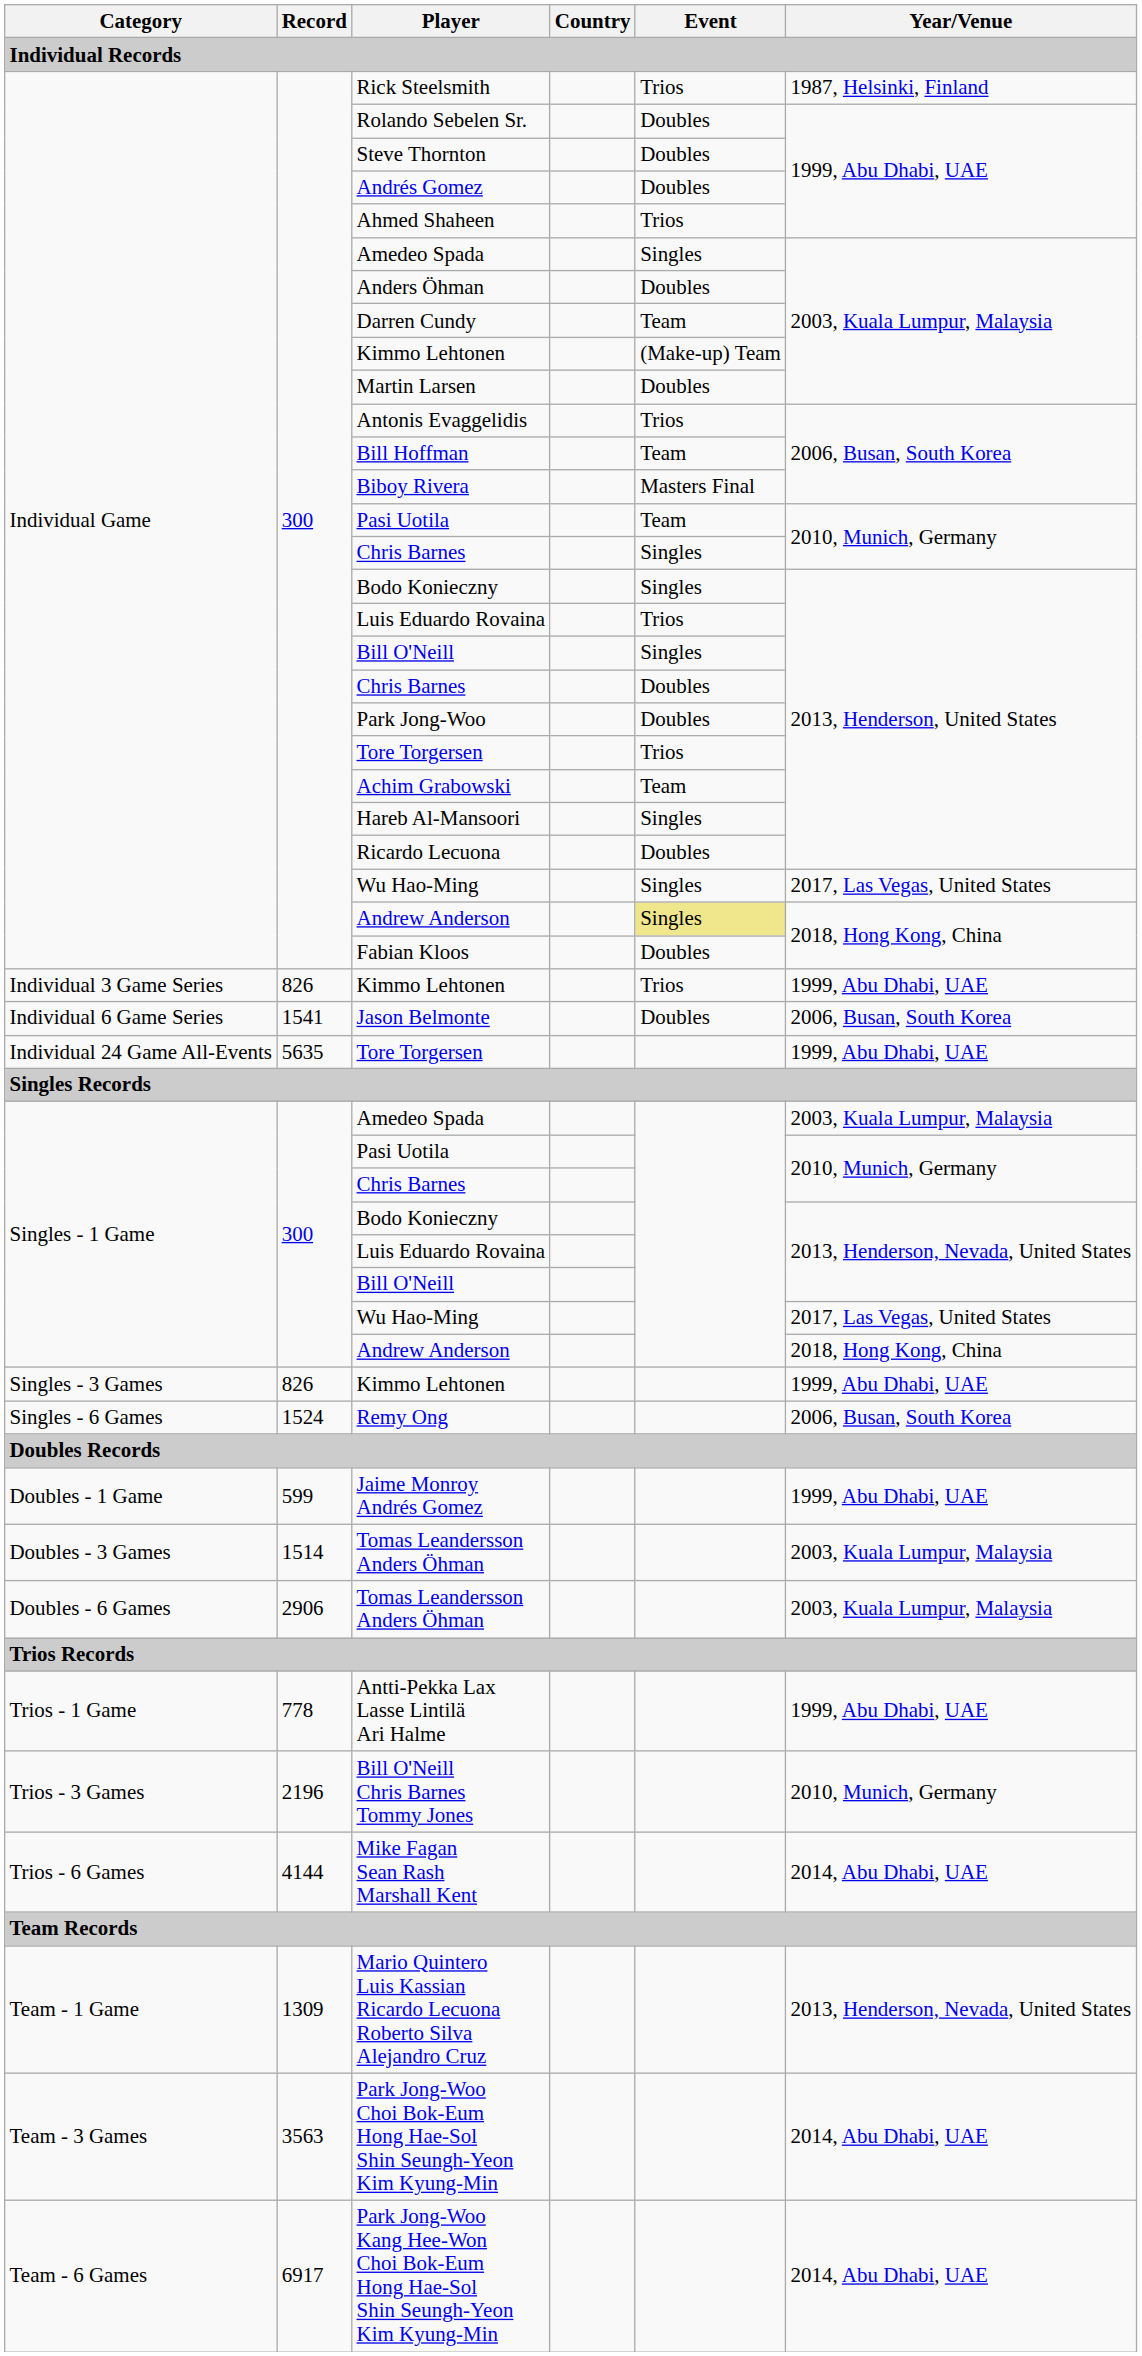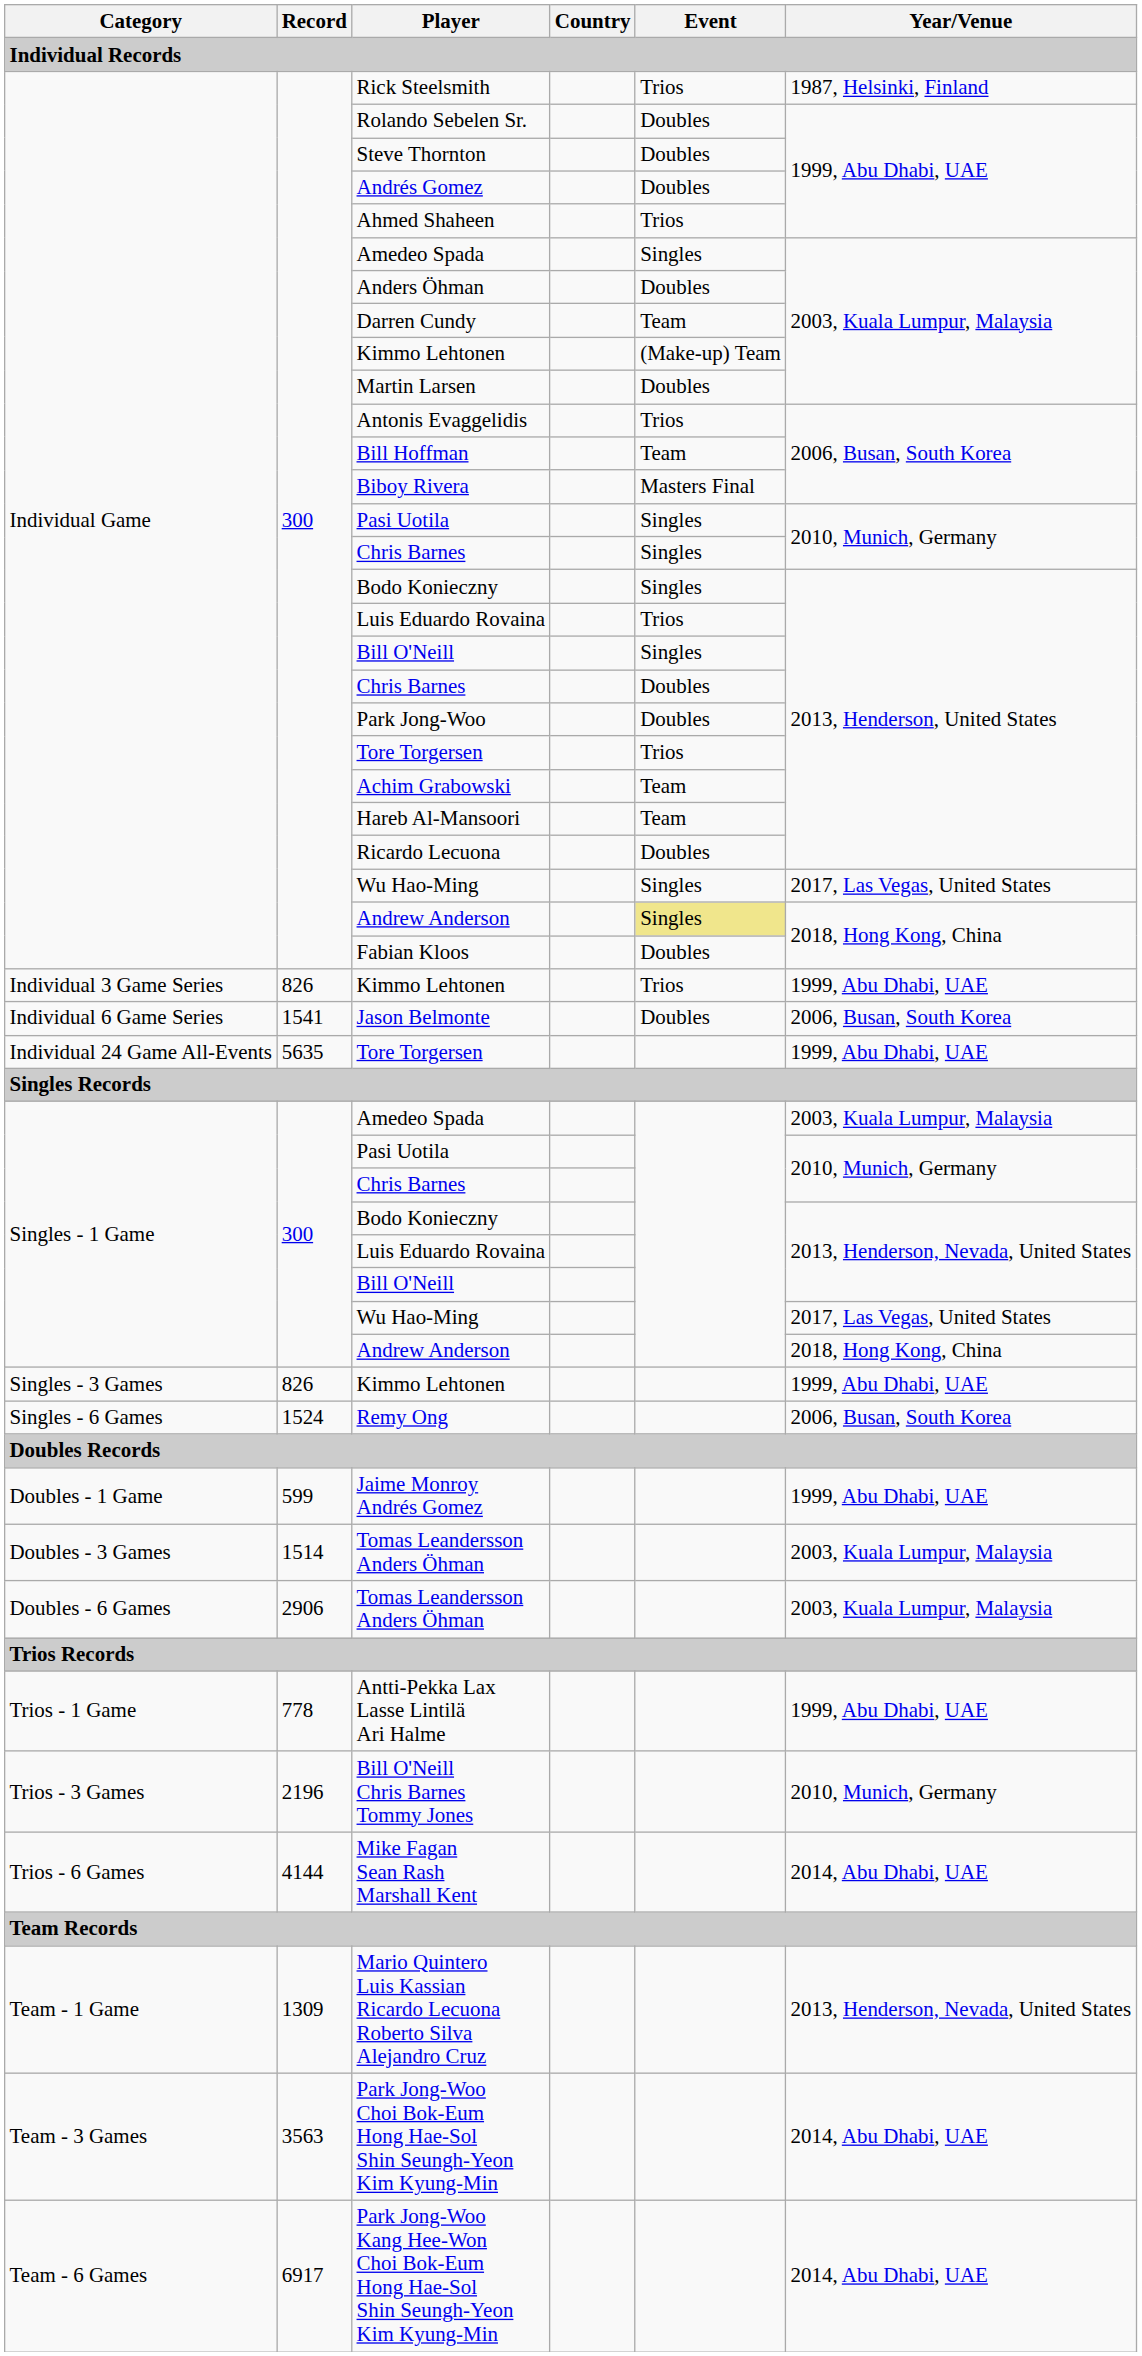Individual Game / Pasi Uotila | Event: Team -> Singles
Hareb Al-Mansoori | Event: Singles -> Team
